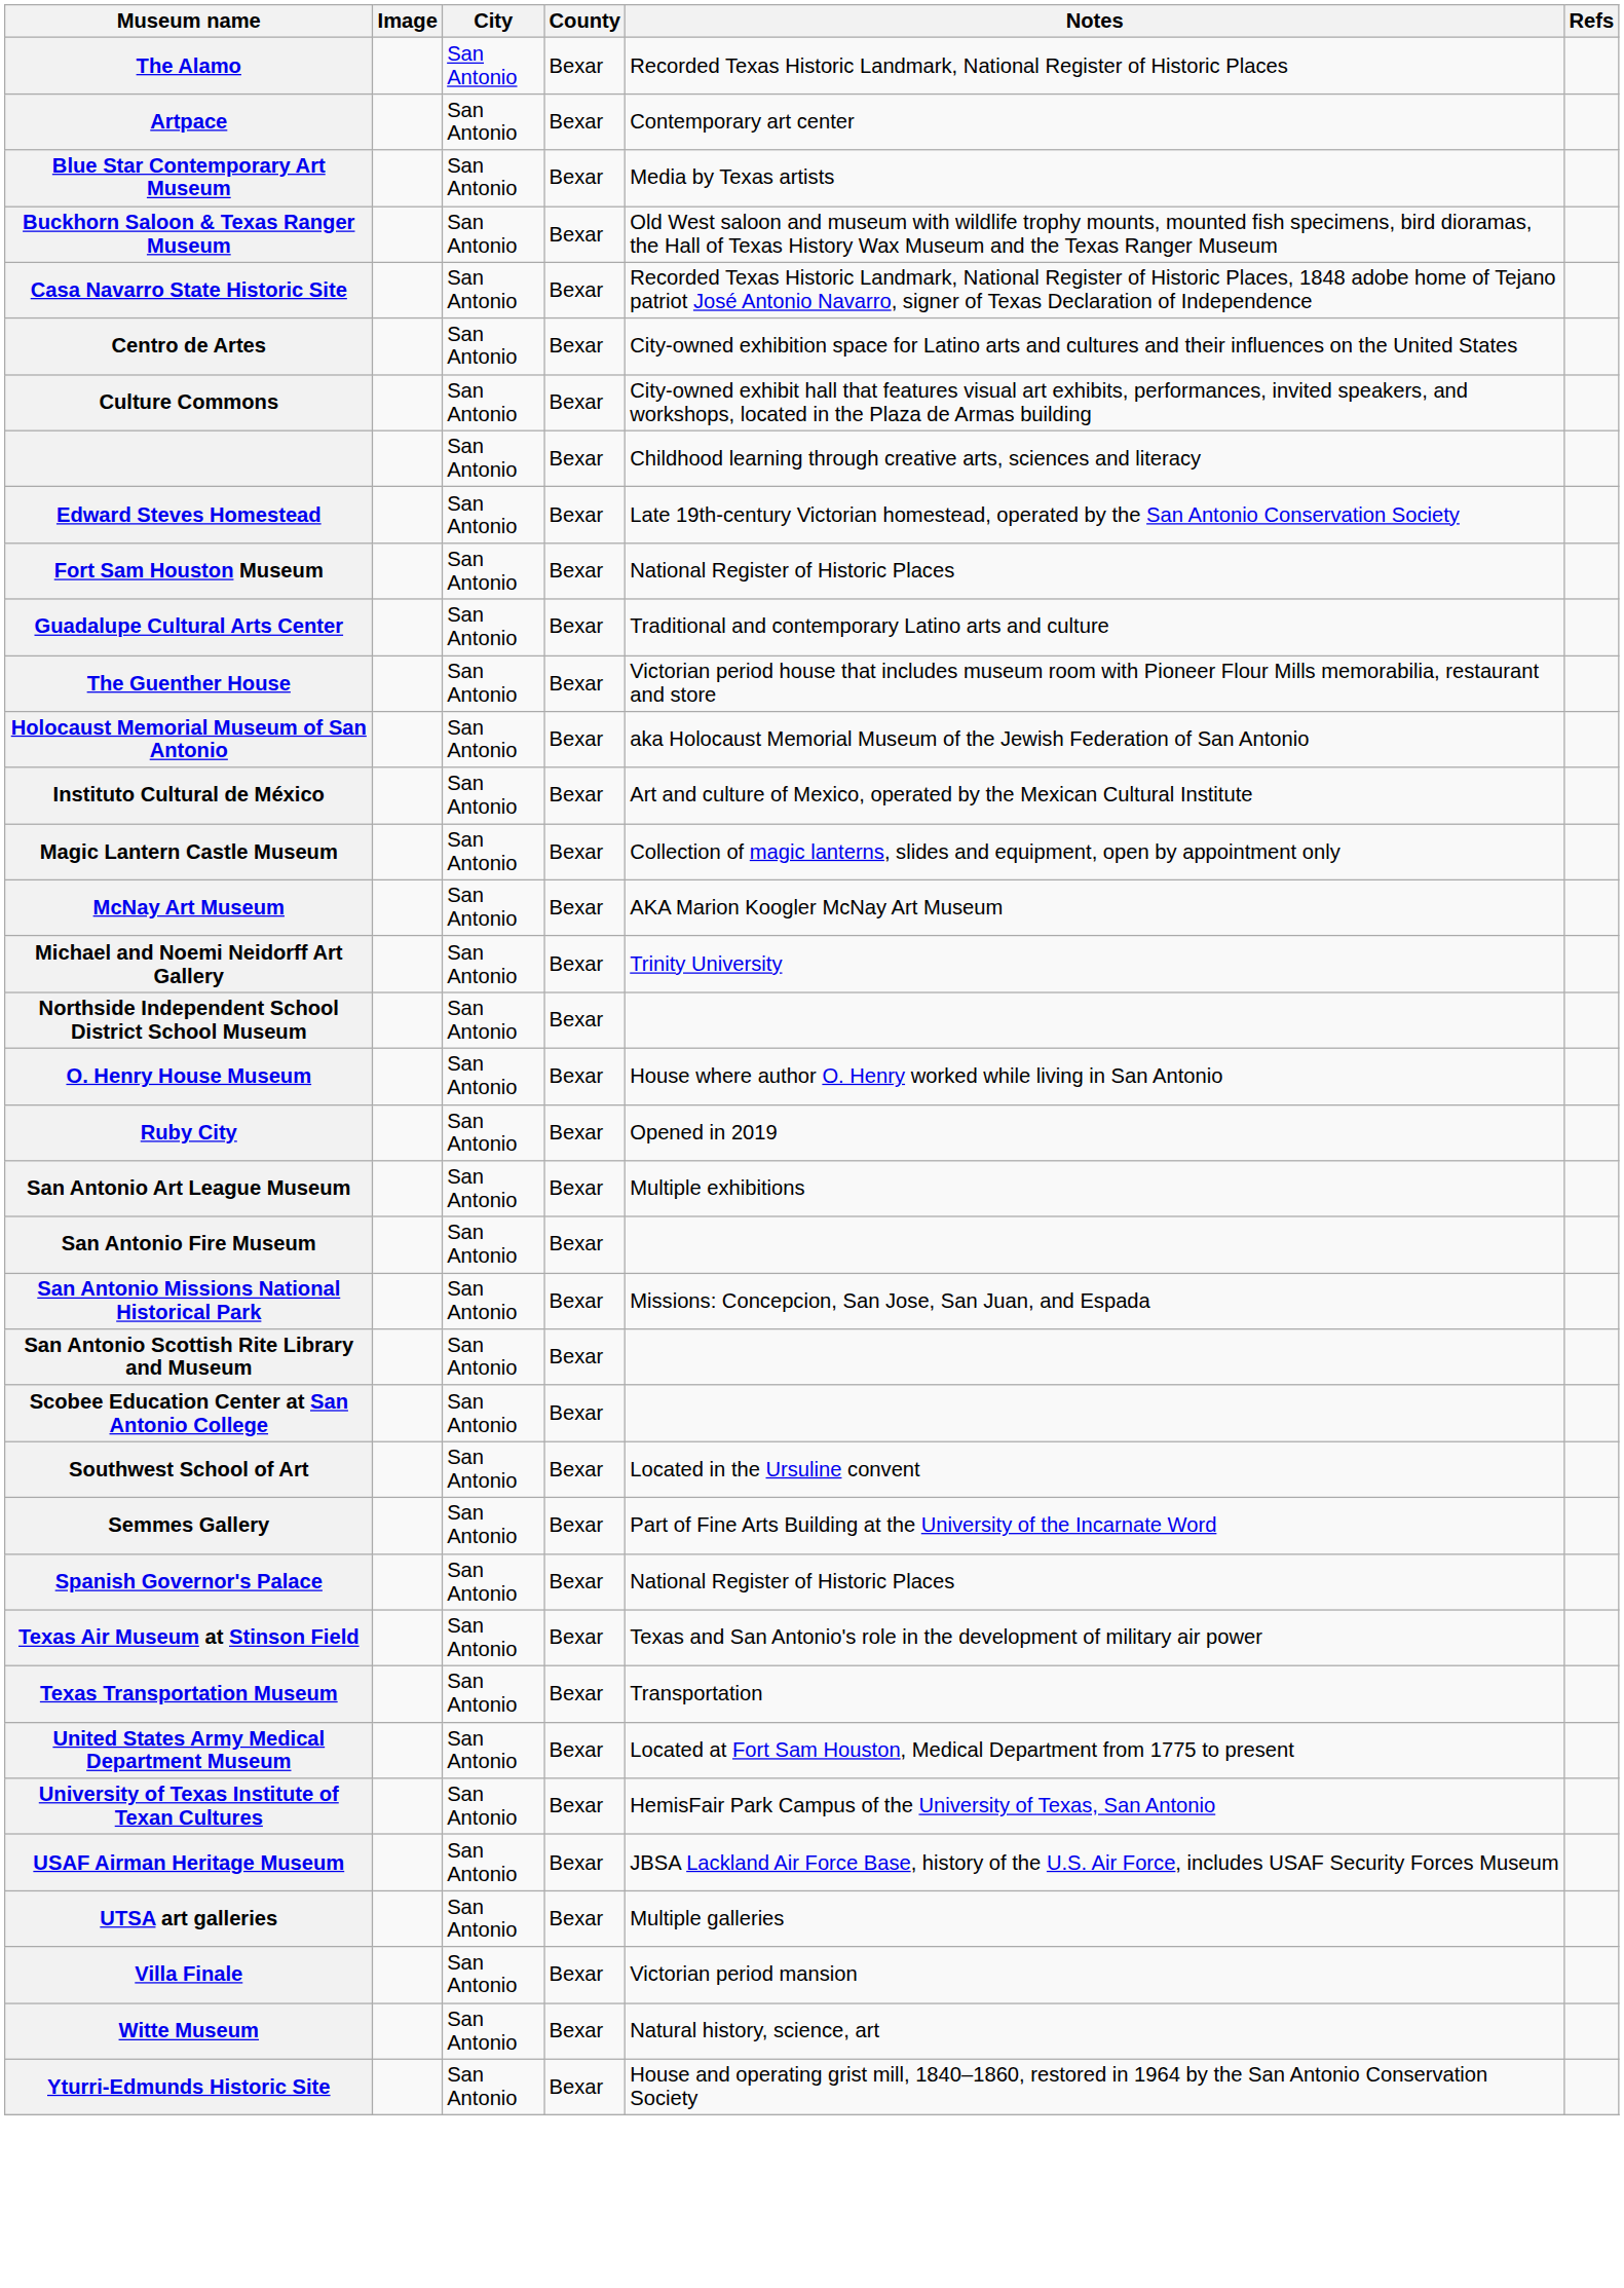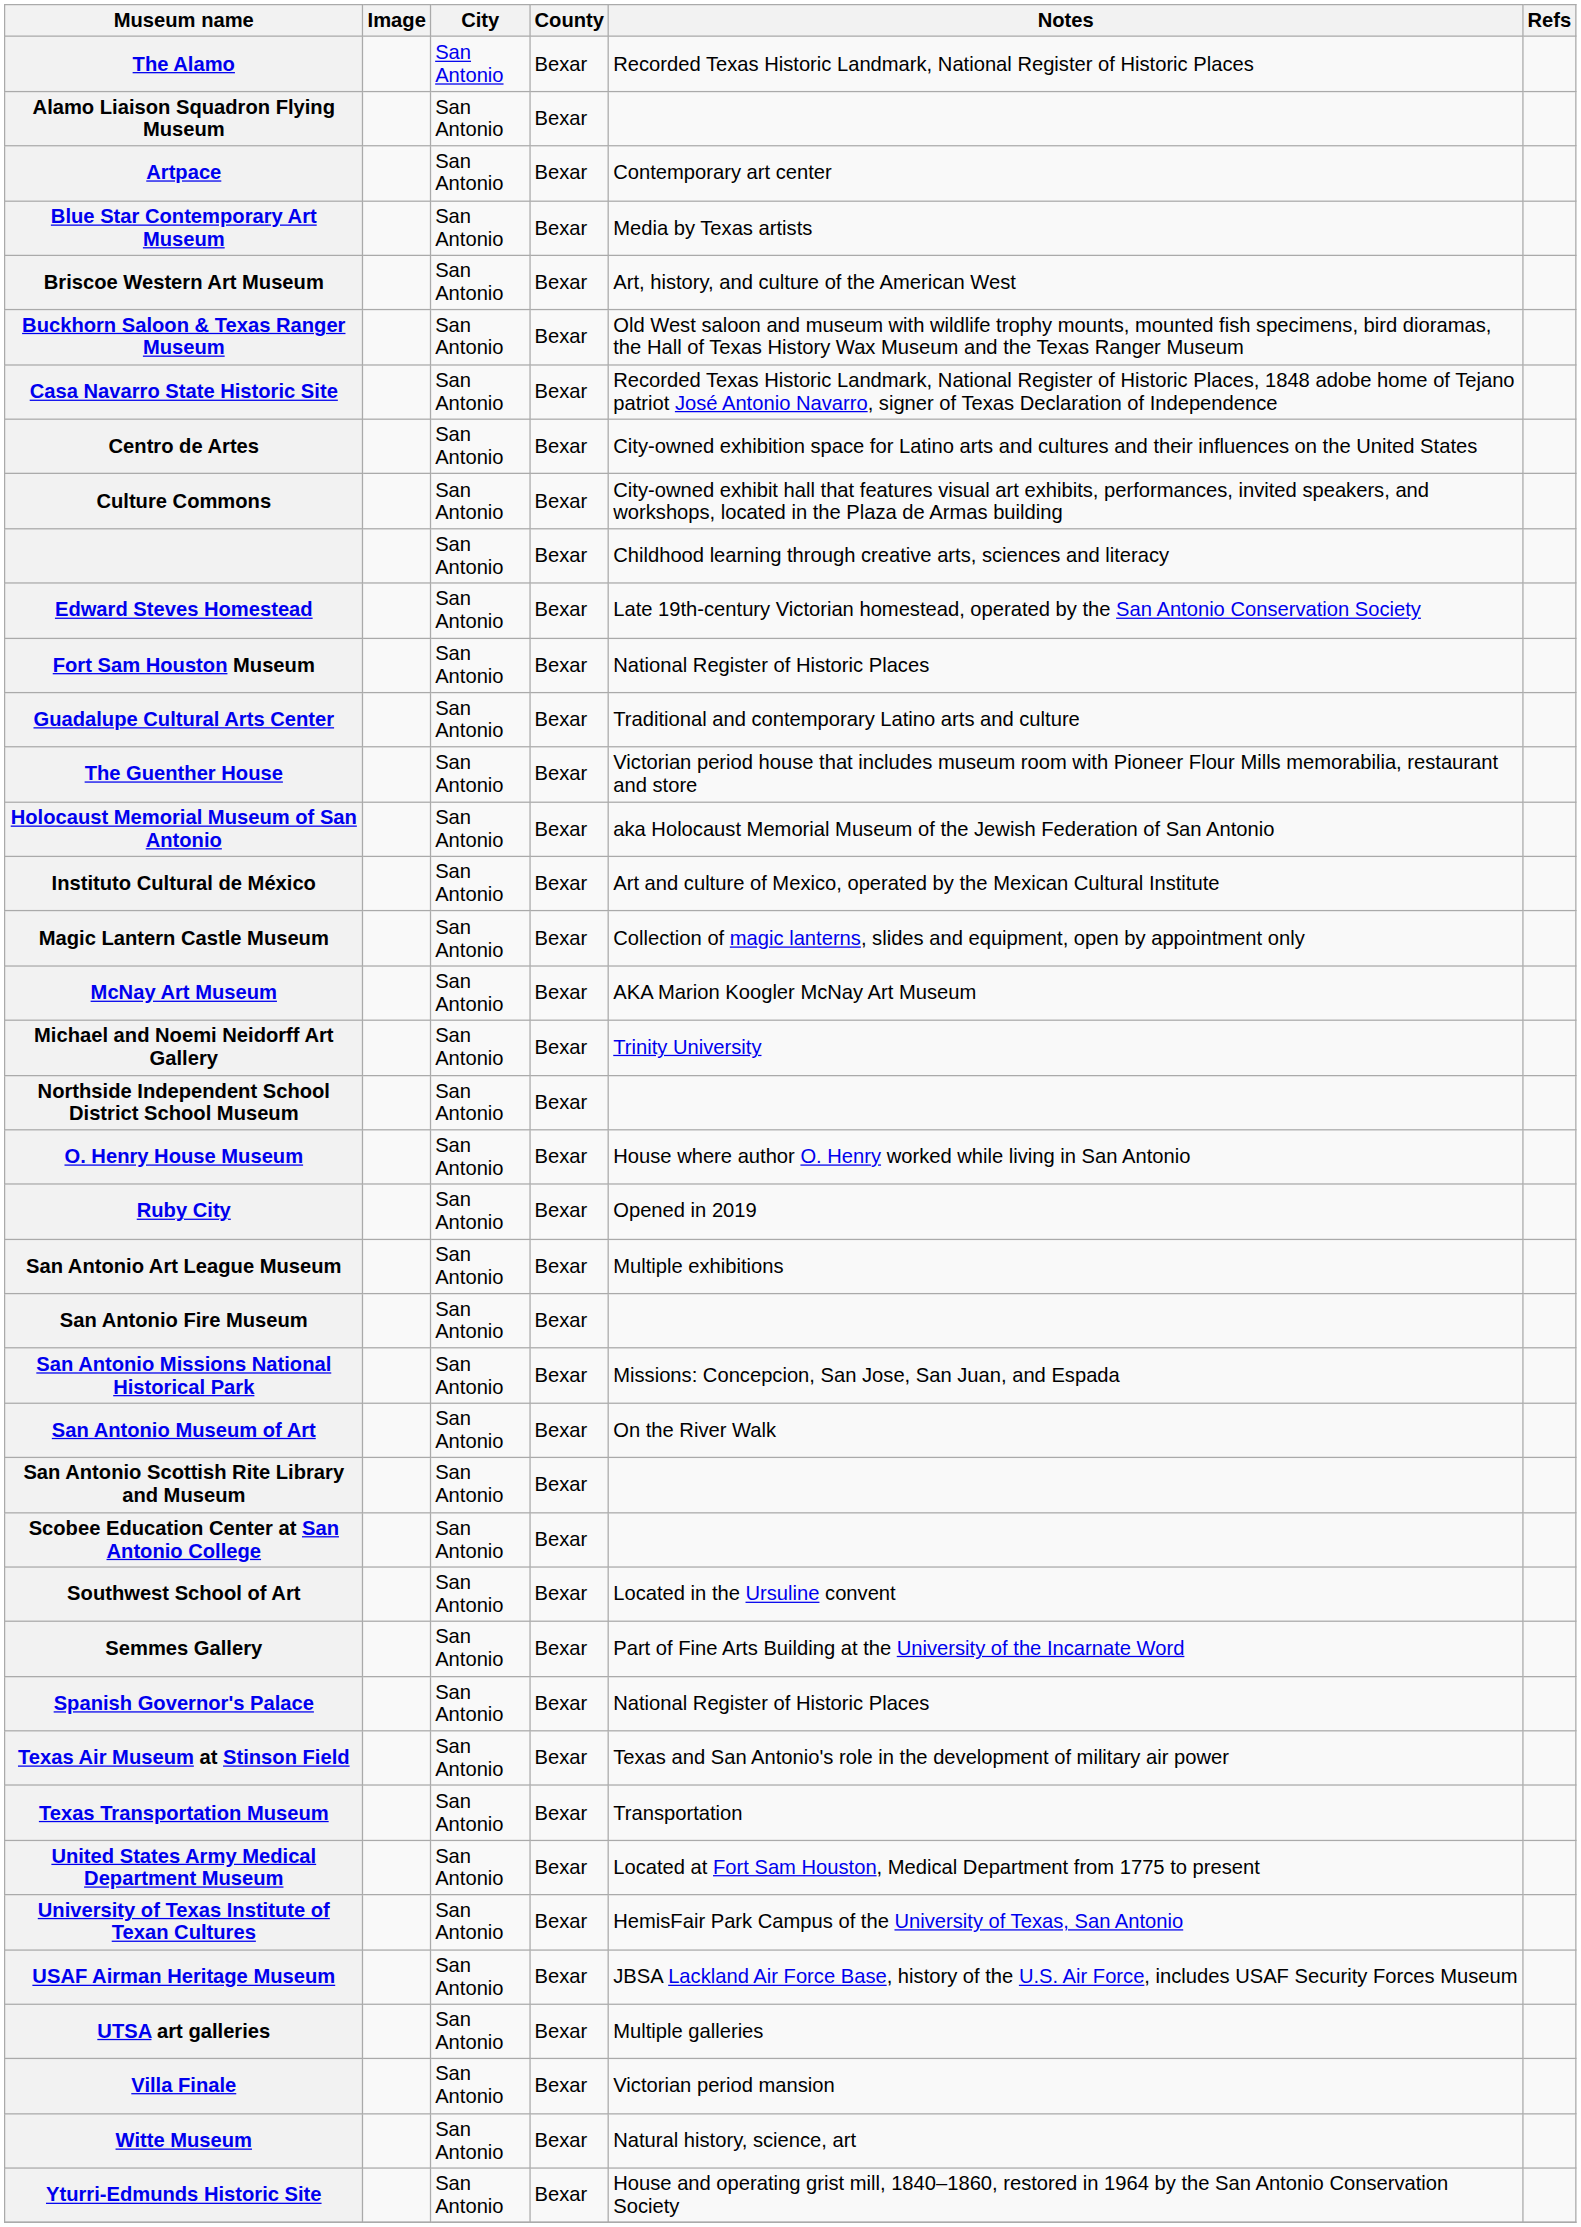+ row: Alamo Liaison Squadron Flying Museum | San Antonio | Bexar
+ row: Briscoe Western Art Museum | San Antonio | Bexar | Art, history, and culture of the American West
+ row: San Antonio Museum of Art | San Antonio | Bexar | On the River Walk
